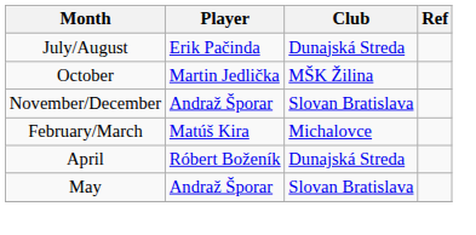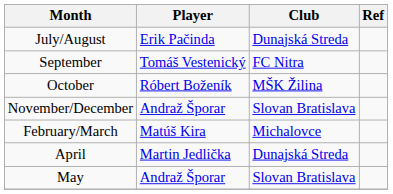+ row: September | Tomáš Vestenický | FC Nitra
October | Player: Martin Jedlička -> Róbert Boženík
April | Player: Róbert Boženík -> Martin Jedlička
